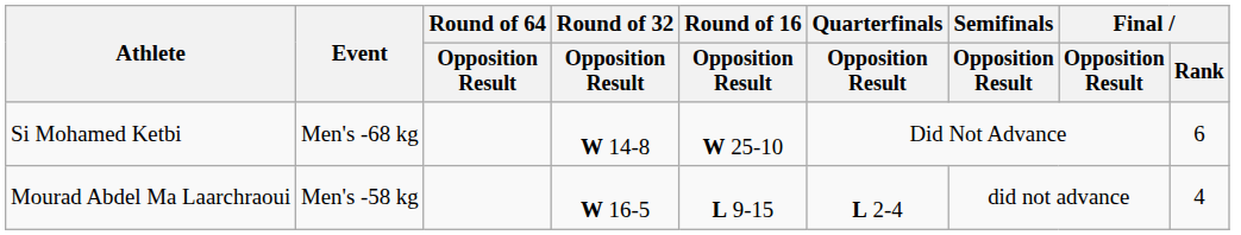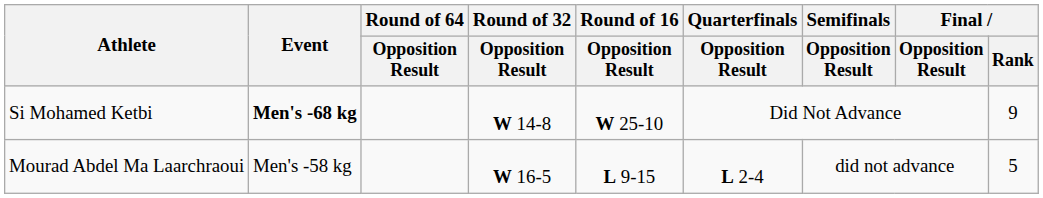Si Mohamed Ketbi | Event: normal -> bold
Si Mohamed Ketbi | Final / Rank: 6 -> 9
Mourad Abdel Ma Laarchraoui | Final / Rank: 4 -> 5
